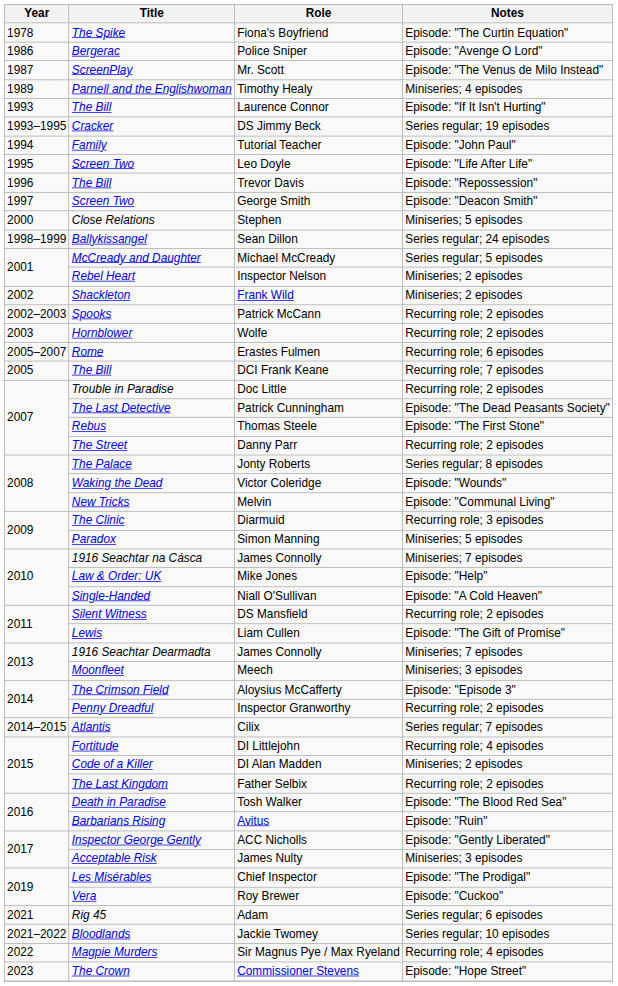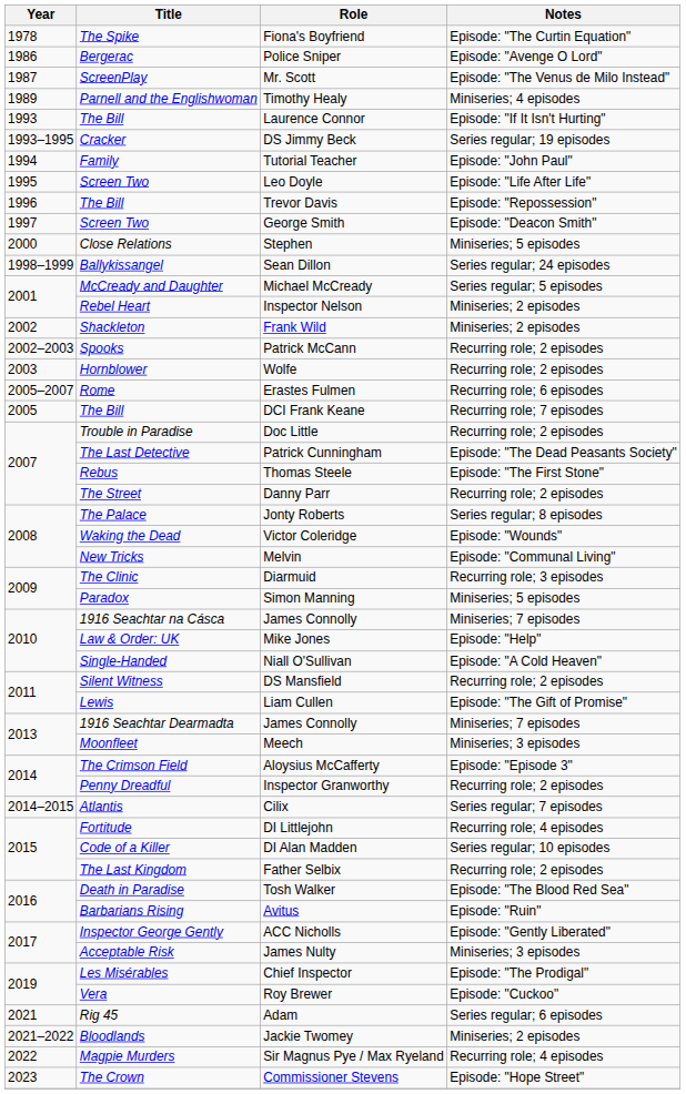DI Alan Madden | Notes: Miniseries; 2 episodes -> Series regular; 10 episodes
Jackie Twomey | Notes: Series regular; 10 episodes -> Miniseries; 2 episodes
